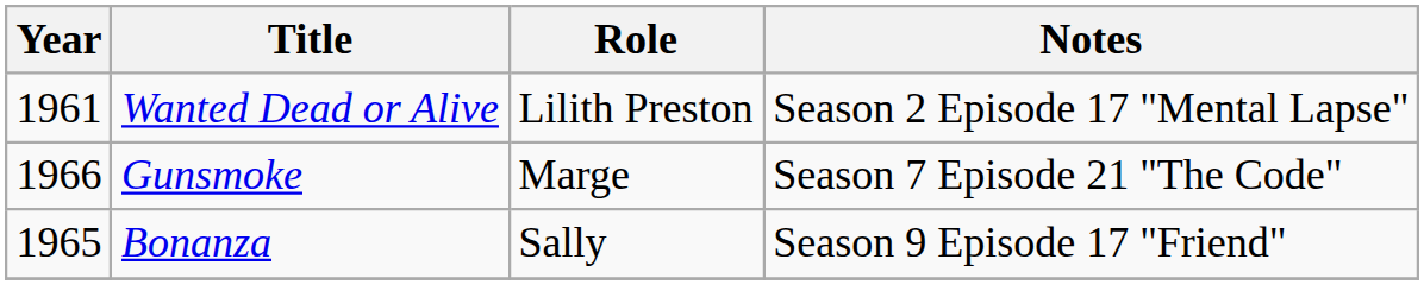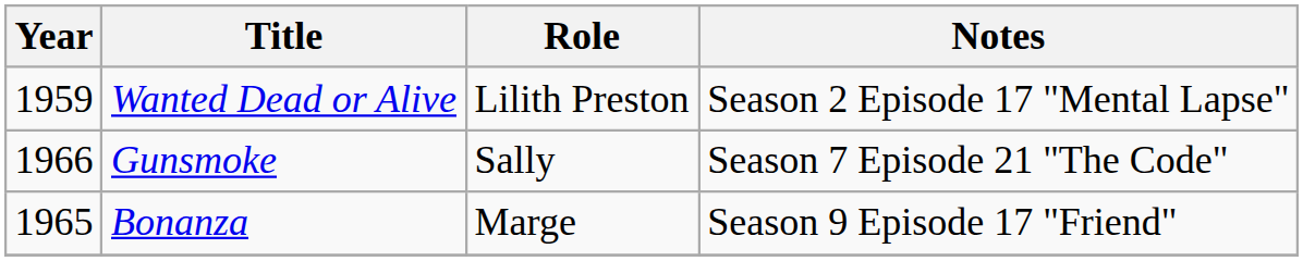Wanted Dead or Alive | Year: 1961 -> 1959
Gunsmoke | Role: Marge -> Sally
Bonanza | Role: Sally -> Marge
